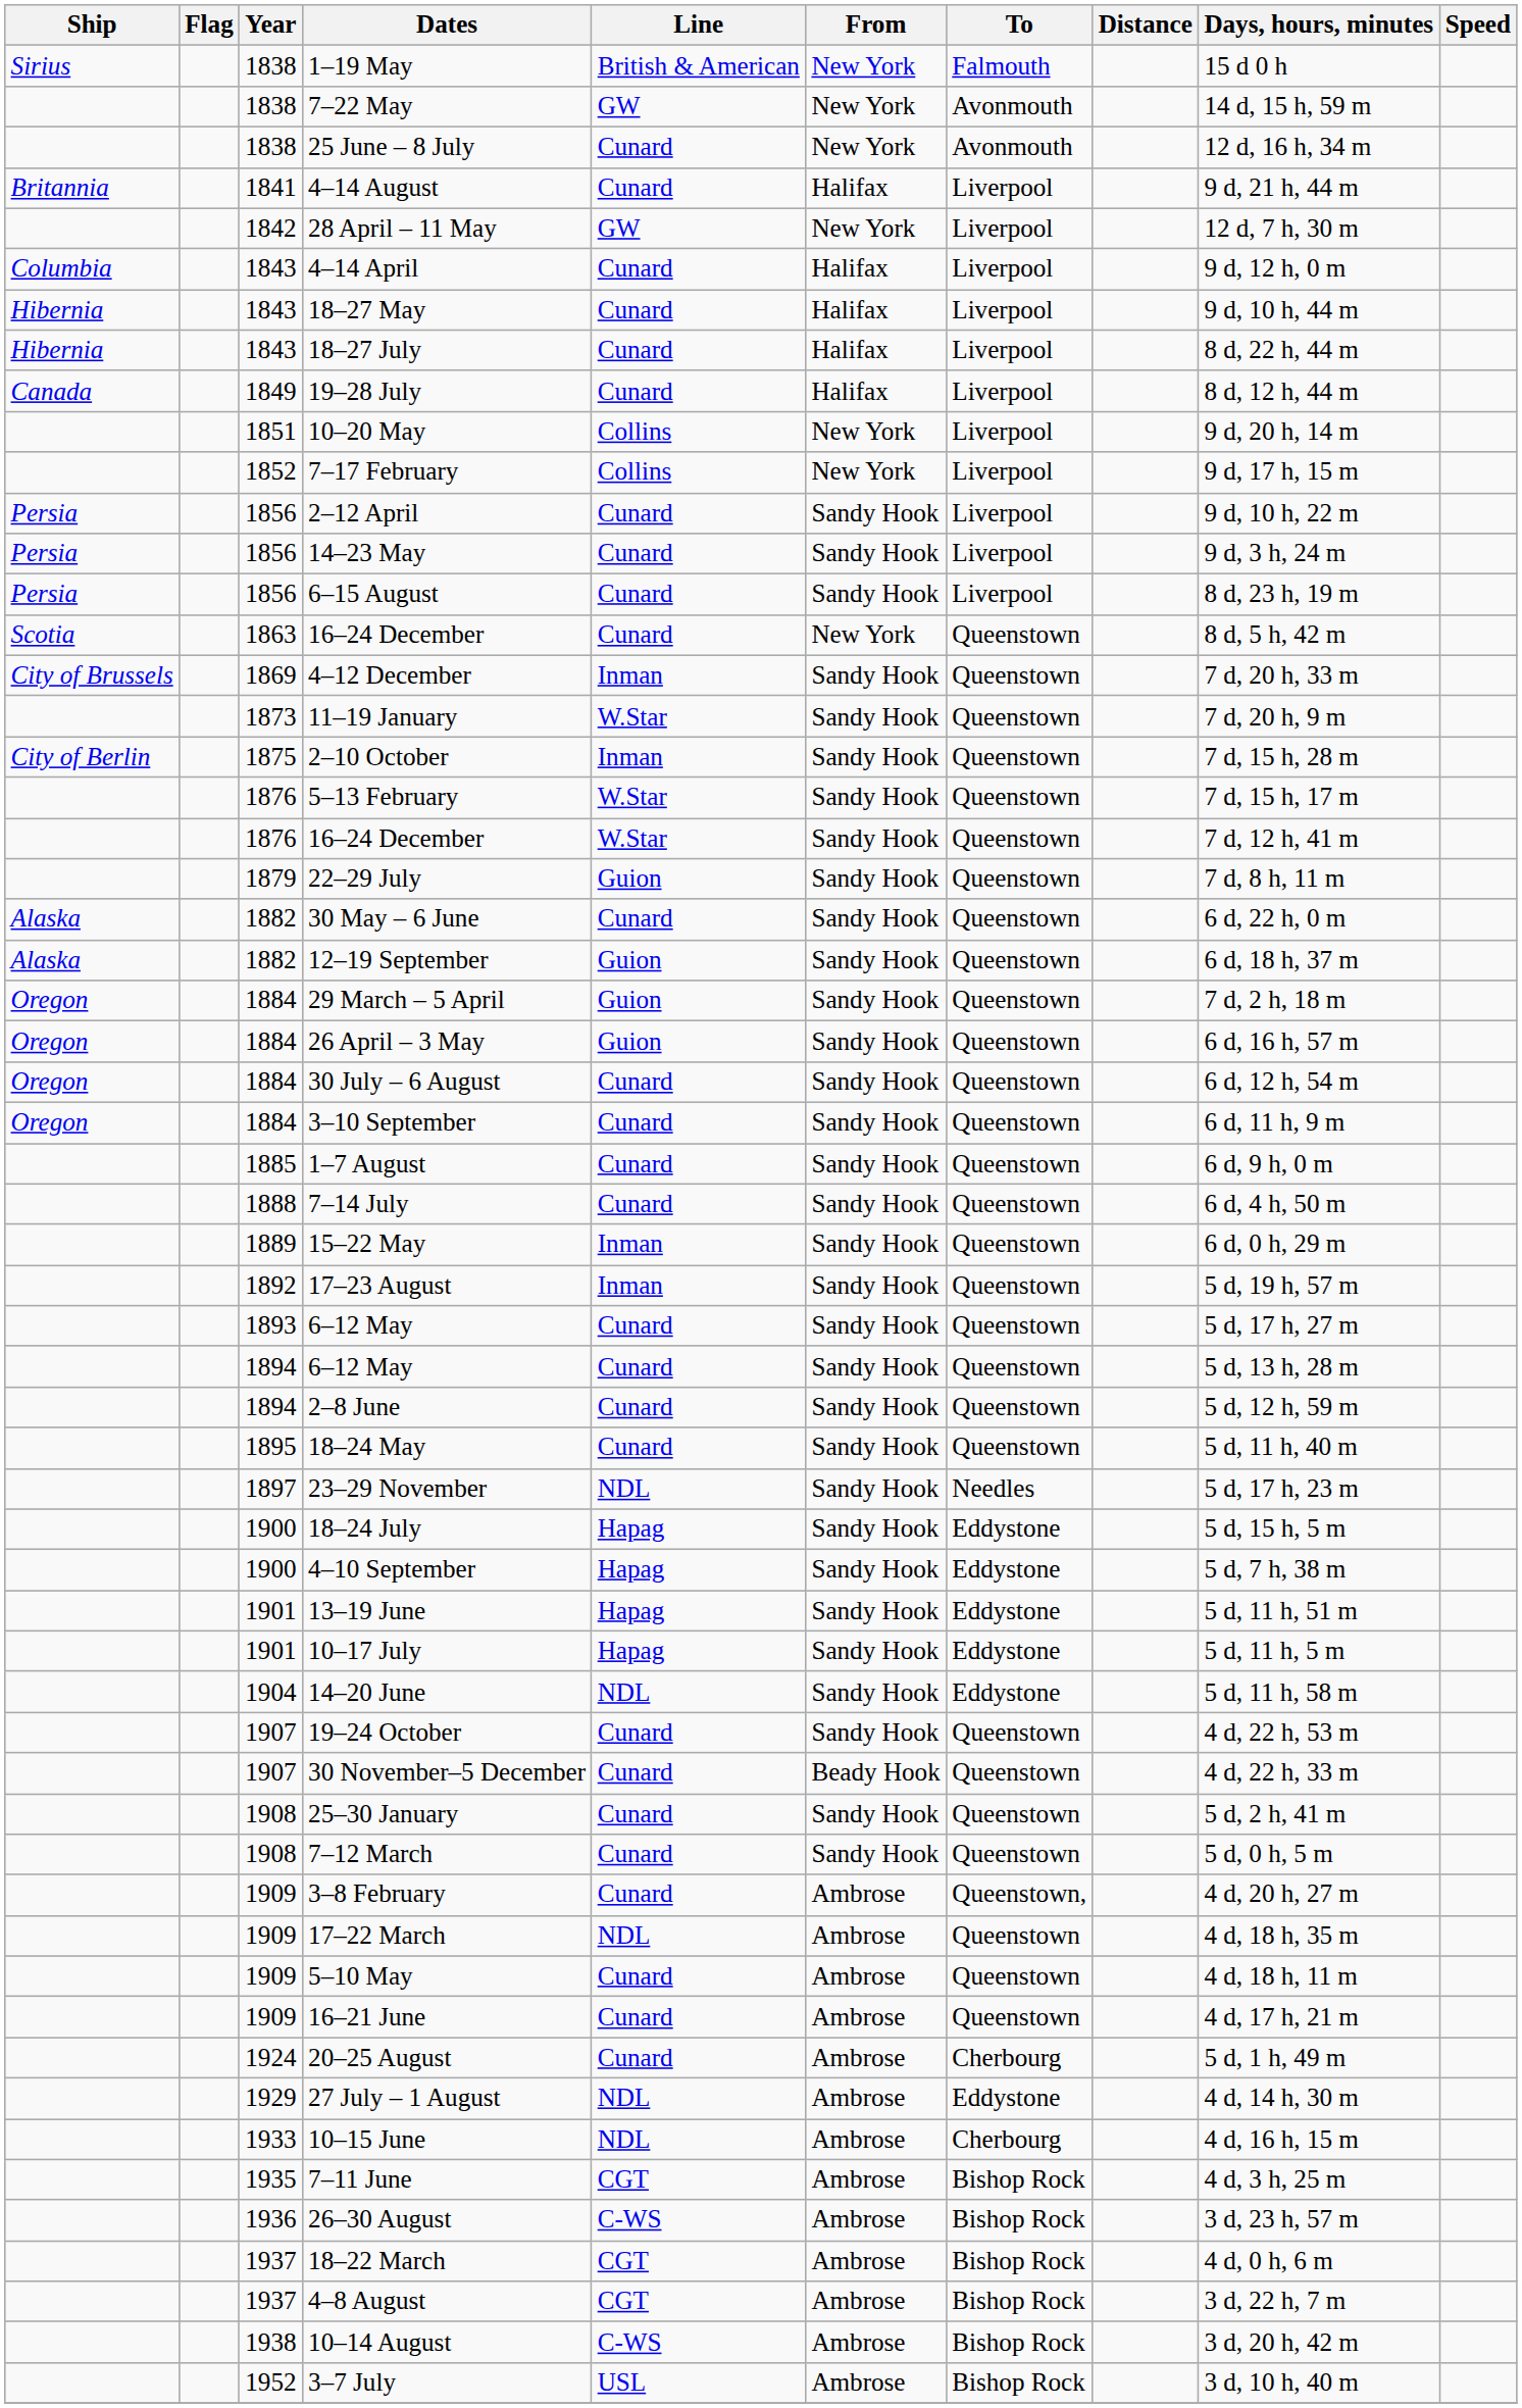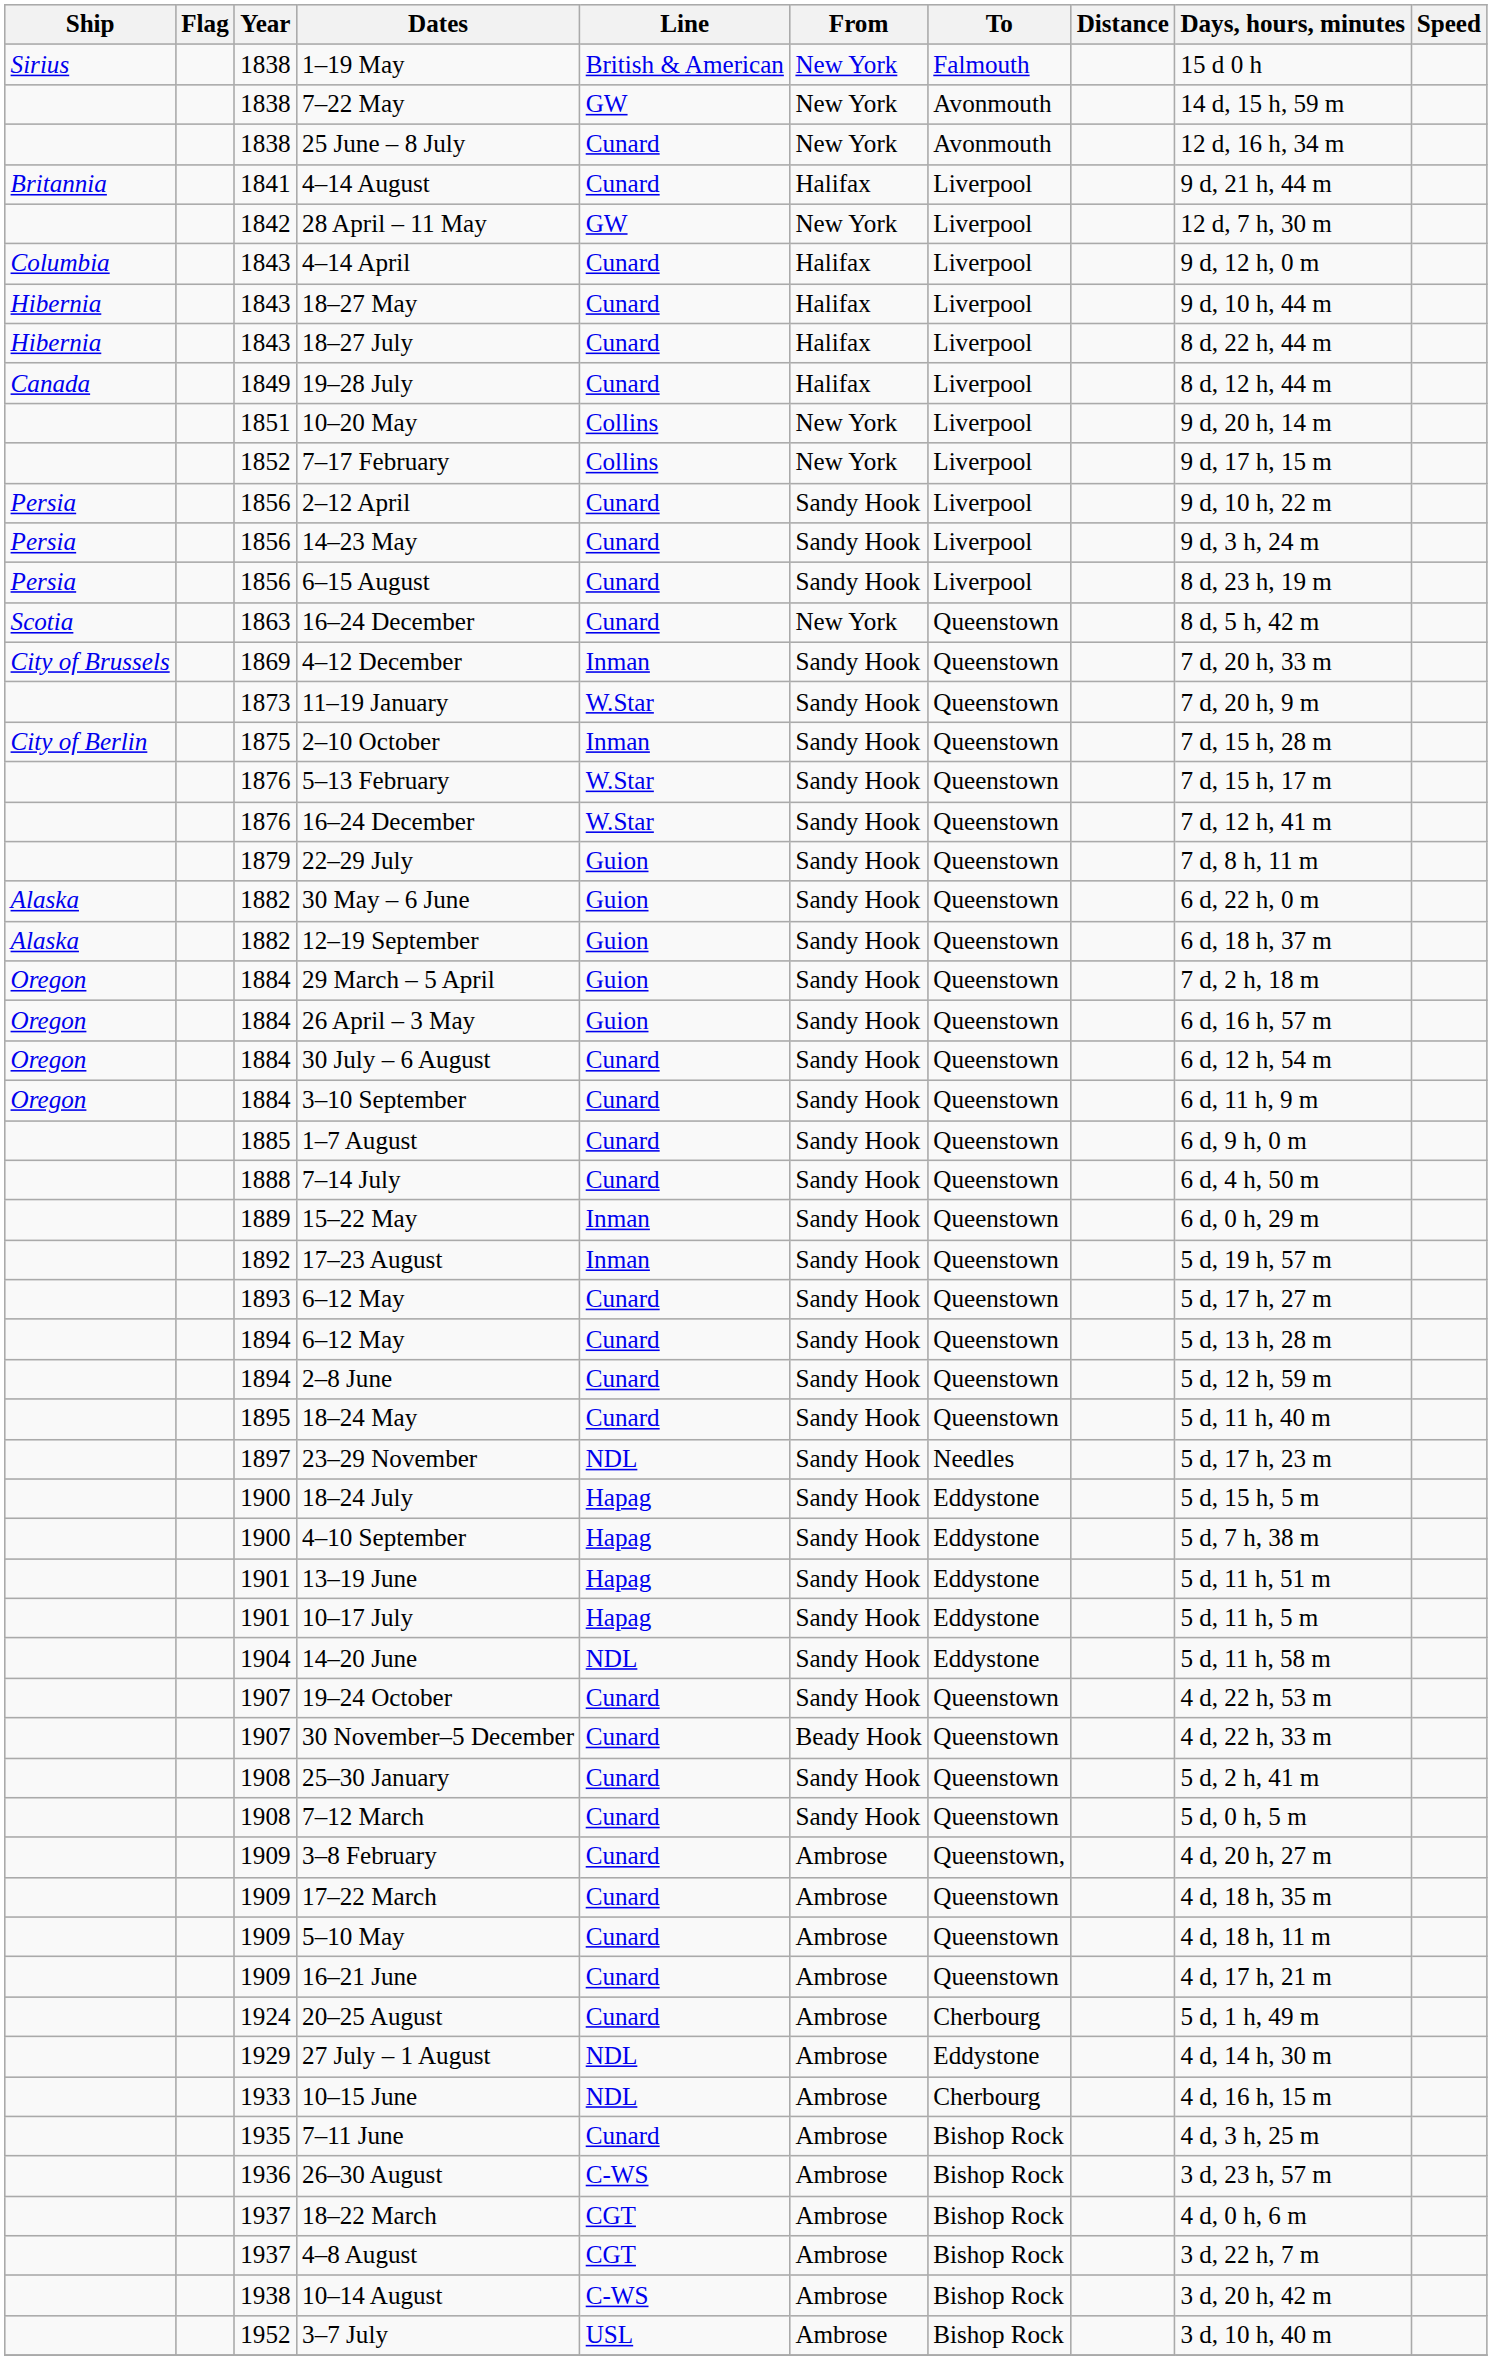30 May – 6 June | Line: Cunard -> Guion
17–22 March | Line: NDL -> Cunard
7–11 June | Line: CGT -> Cunard
